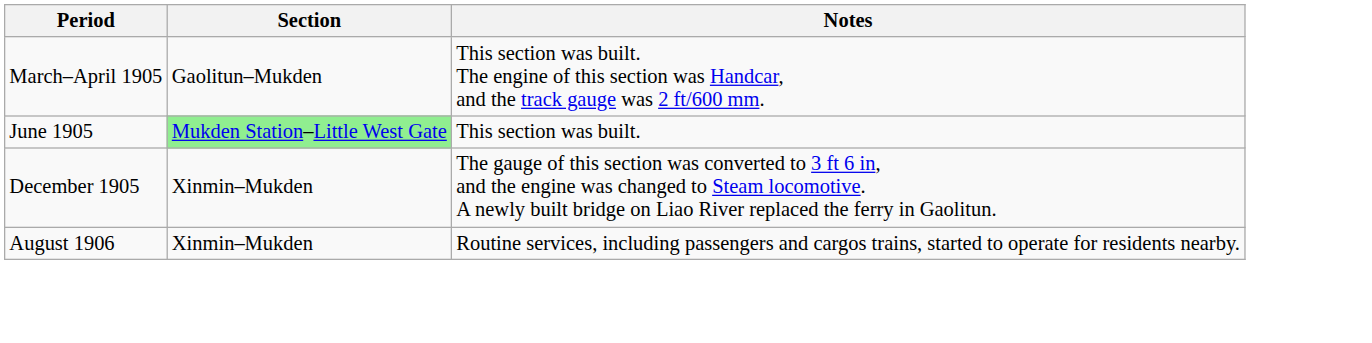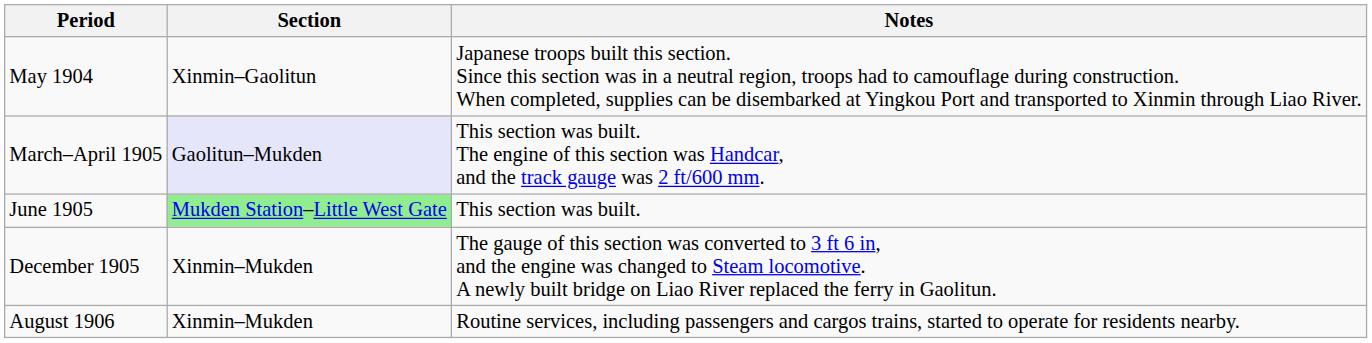+ row: May 1904 | Xinmin–Gaolitun | Japanese troops built this section. Since this section was in a neutral region, troops had to camouflage during construction. When completed, supplies can be disembarked at Yingkou Port and transported to Xinmin through Liao River.
March–April 1905 | Section: no background -> lavender background
